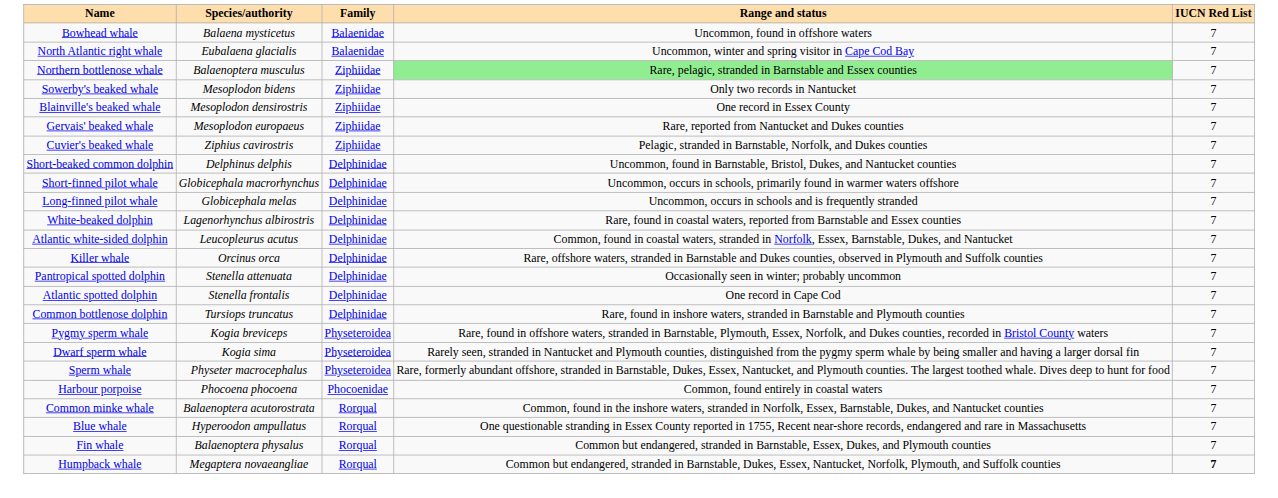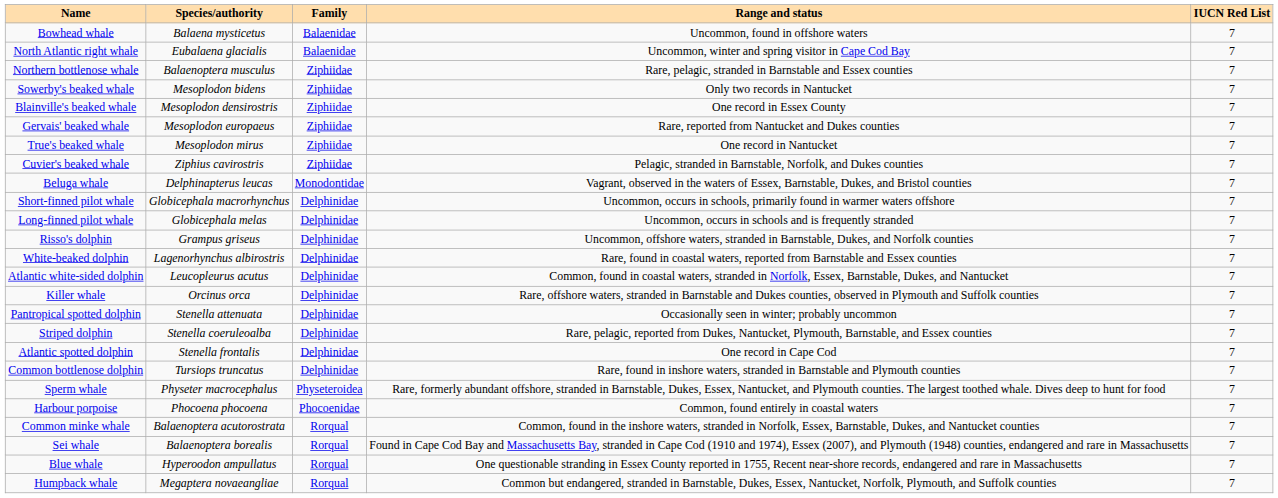Northern bottlenose whale | Range and status: lightgreen background -> no background
+ row: True's beaked whale | Mesoplodon mirus | Ziphiidae | One record in Nantucket | 7
+ row: Beluga whale | Delphinapterus leucas | Monodontidae | Vagrant, observed in the waters of Essex, Barnstable, Dukes, and Bristol counties | 7
- row: Short-beaked common dolphin | Delphinus delphis | Delphinidae | Uncommon, found in Barnstable, Bristol, Dukes, and Nantucket counties | 7
+ row: Risso's dolphin | Grampus griseus | Delphinidae | Uncommon, offshore waters, stranded in Barnstable, Dukes, and Norfolk counties | 7
+ row: Striped dolphin | Stenella coeruleoalba | Delphinidae | Rare, pelagic, reported from Dukes, Nantucket, Plymouth, Barnstable, and Essex counties | 7
- row: Pygmy sperm whale | Kogia breviceps | Physeteroidea | Rare, found in offshore waters, stranded in Barnstable, Plymouth, Essex, Norfolk, and Dukes counties, recorded in Bristol County waters | 7
- row: Dwarf sperm whale | Kogia sima | Physeteroidea | Rarely seen, stranded in Nantucket and Plymouth counties, distinguished from the pygmy sperm whale by being smaller and having a larger dorsal fin | 7
+ row: Sei whale | Balaenoptera borealis | Rorqual | Found in Cape Cod Bay and Massachusetts Bay, stranded in Cape Cod (1910 and 1974), Essex (2007), and Plymouth (1948) counties, endangered and rare in Massachusetts | 7
- row: Fin whale | Balaenoptera physalus | Rorqual | Common but endangered, stranded in Barnstable, Essex, Dukes, and Plymouth counties | 7
Humpback whale | IUCN Red List: bold -> normal
